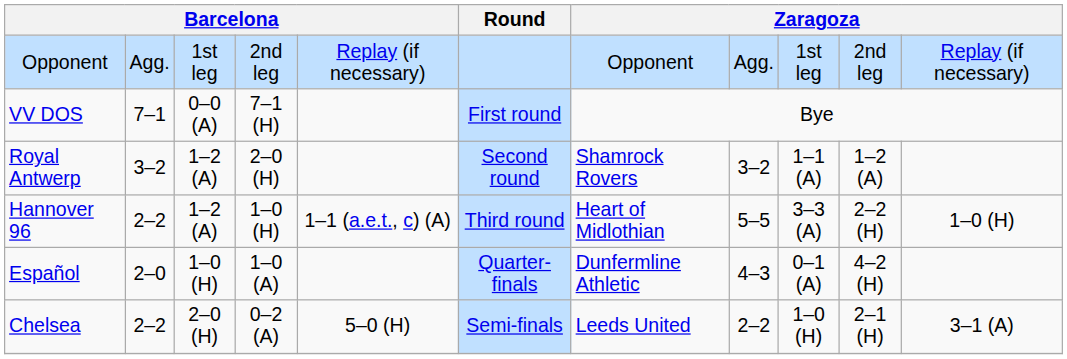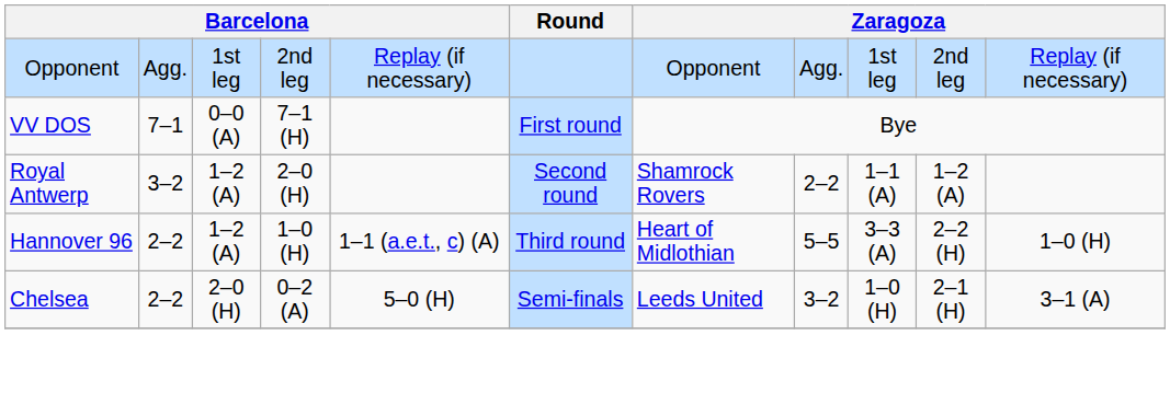Royal Antwerp | column 8: 3–2 -> 2–2
- row: Español | 2–0 | 1–0 (H) | 1–0 (A) | Quarter-finals | Dunfermline Athletic | 4–3 | 0–1 (A) | 4–2 (H)
Chelsea | column 8: 2–2 -> 3–2
